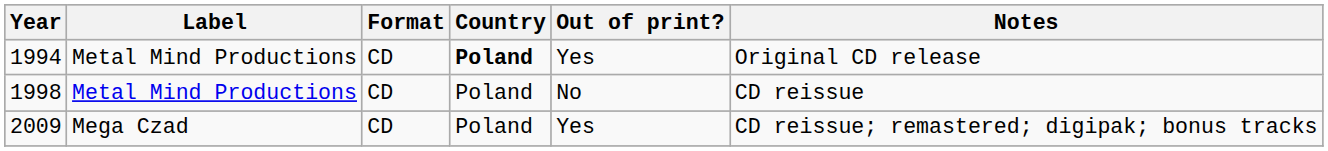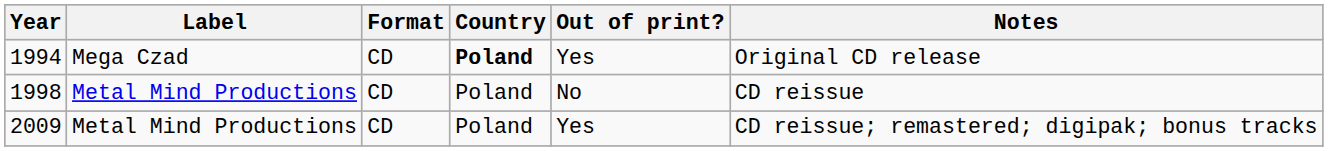1994 | Label: Metal Mind Productions -> Mega Czad
2009 | Label: Mega Czad -> Metal Mind Productions
